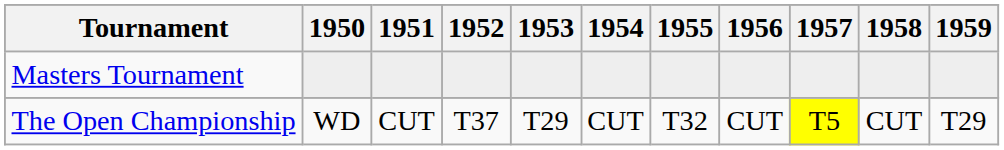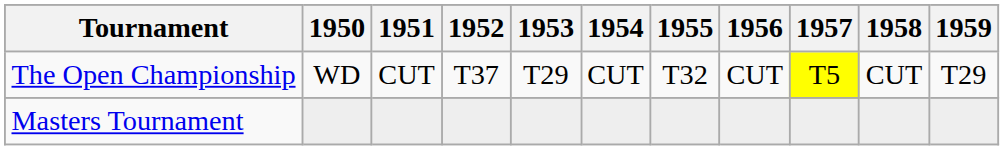rows swapped: Masters Tournament <-> The Open Championship
